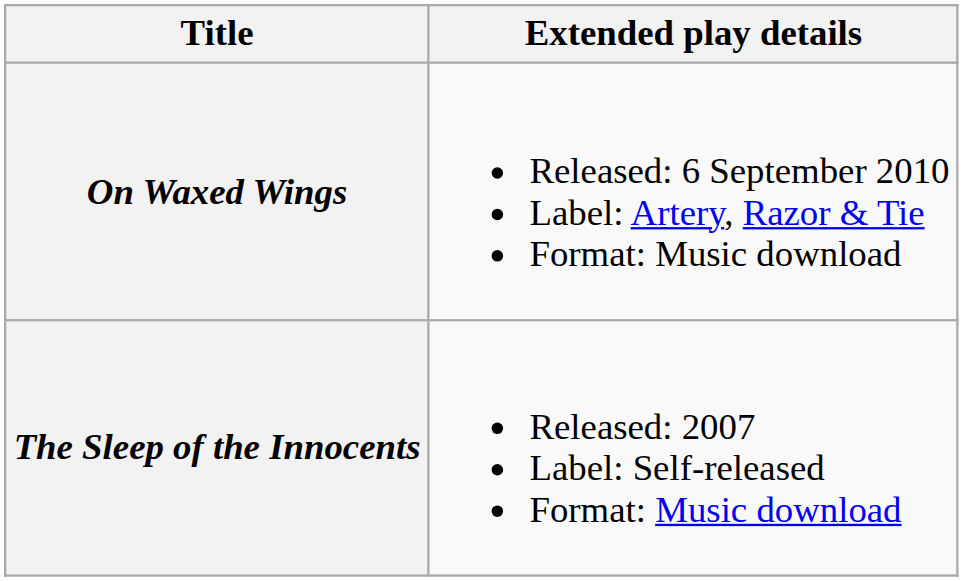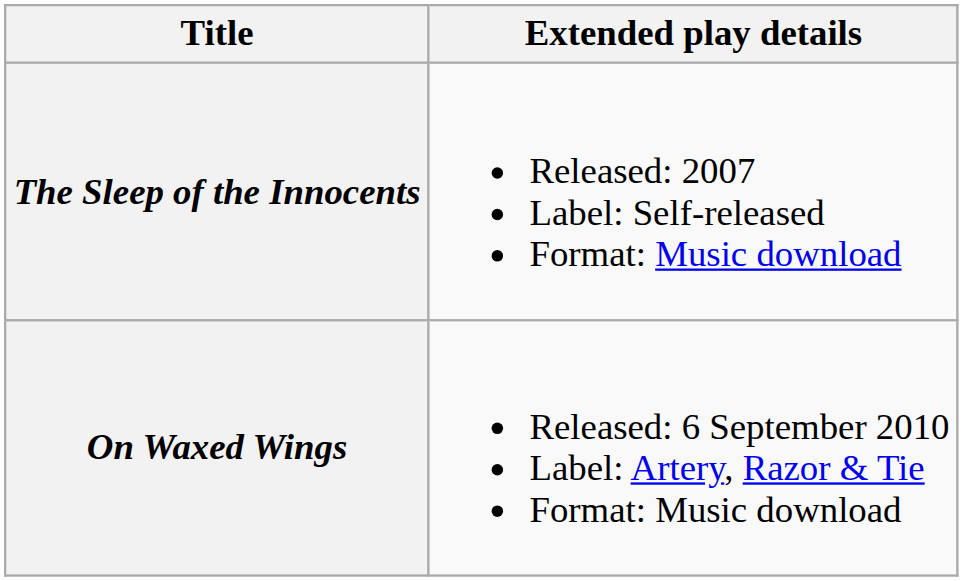rows swapped: The Sleep of the Innocents <-> On Waxed Wings
